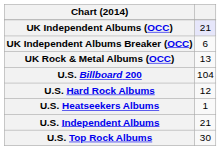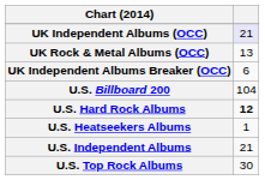rows swapped: UK Independent Albums Breaker (OCC) <-> UK Rock & Metal Albums (OCC)
U.S. Hard Rock Albums | column 2: normal -> bold
